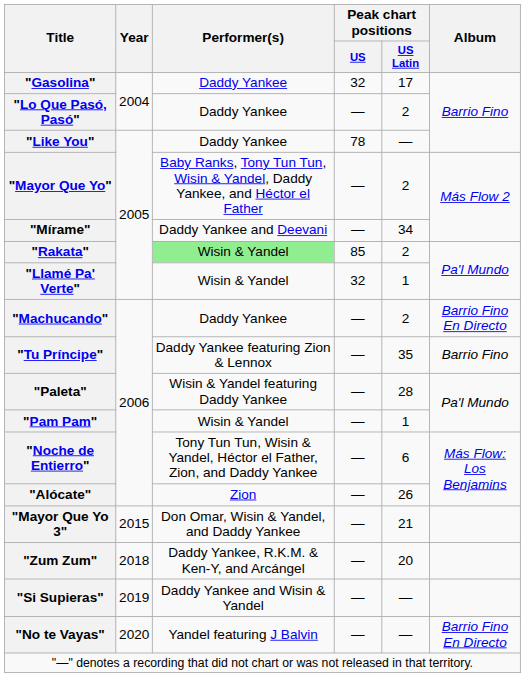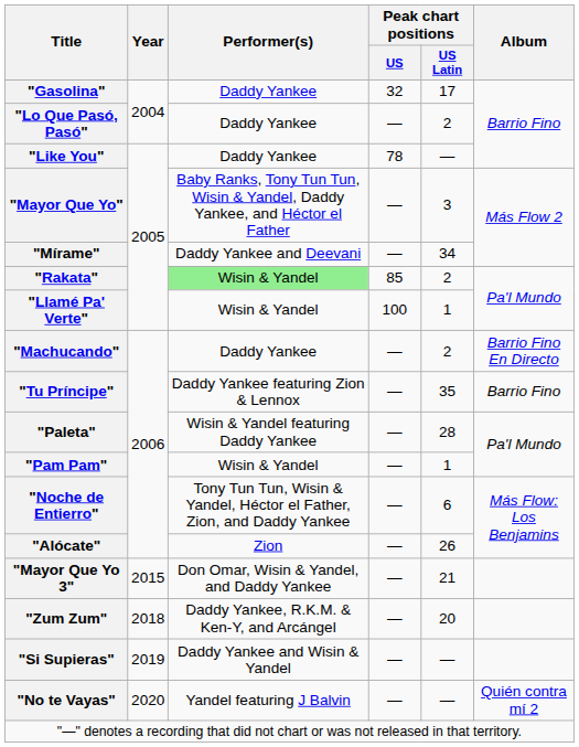"Mayor Que Yo" | Peak chart positions / US Latin: 2 -> 3
"Llamé Pa' Verte" | Peak chart positions / US: 32 -> 100
"No te Vayas" | Album: Barrio Fino En Directo -> Quién contra mí 2
